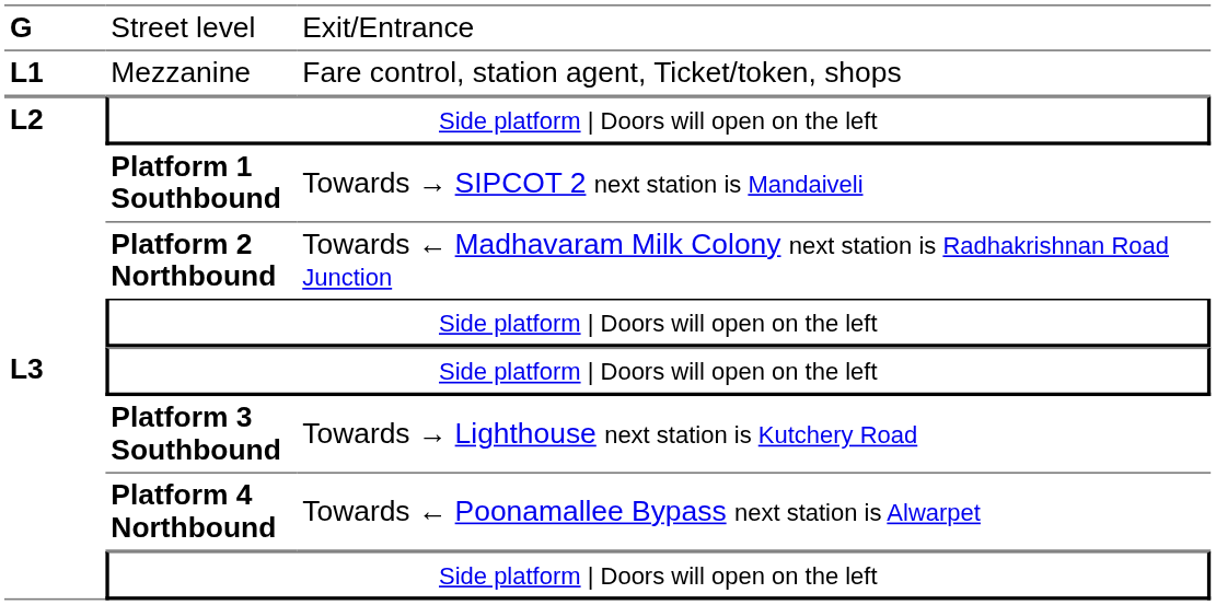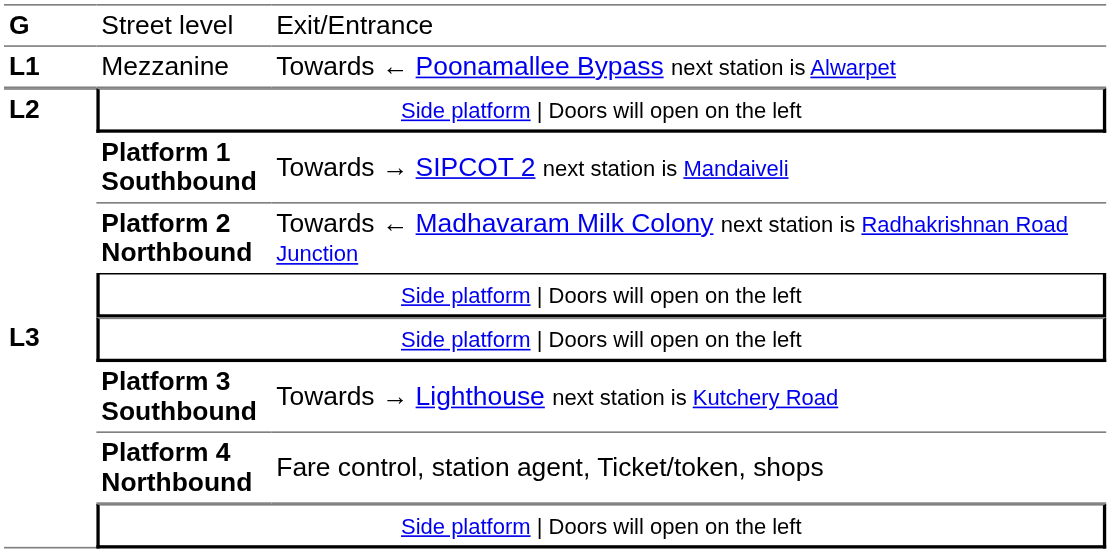Mezzanine | column 3: Fare control, station agent, Ticket/token, shops -> Towards ← Poonamallee Bypass next station is Alwarpet
Platform 4 Northbound | column 3: Towards ← Poonamallee Bypass next station is Alwarpet -> Fare control, station agent, Ticket/token, shops
